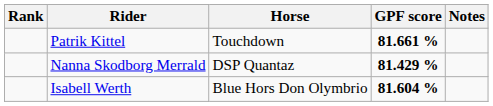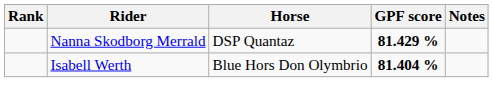- row: Patrik Kittel | Touchdown | 81.661 %
Isabell Werth | GPF score: 81.604 % -> 81.404 %
